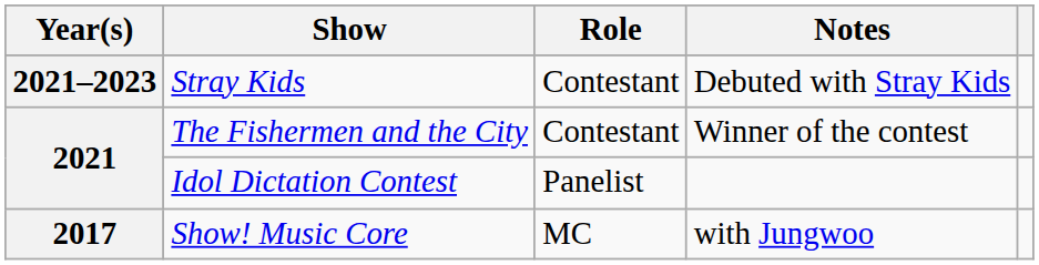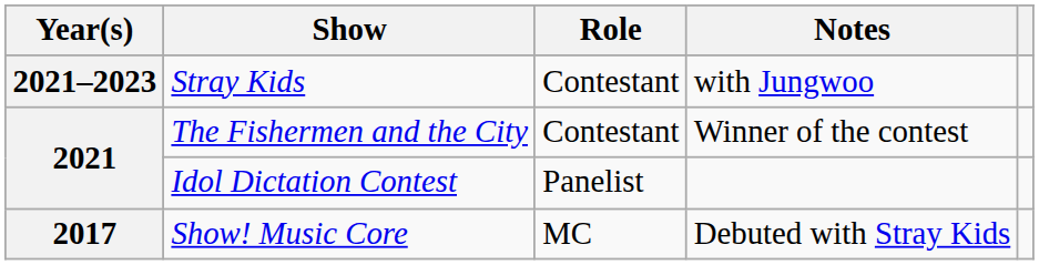Stray Kids | Notes: Debuted with Stray Kids -> with Jungwoo
Show! Music Core | Notes: with Jungwoo -> Debuted with Stray Kids
